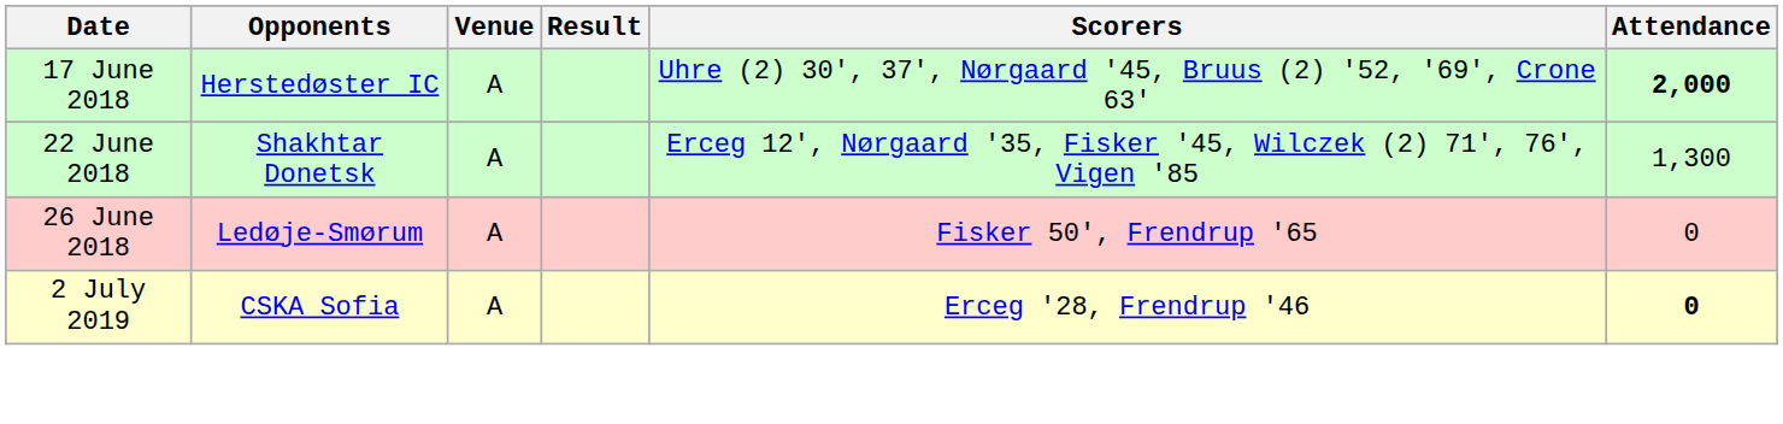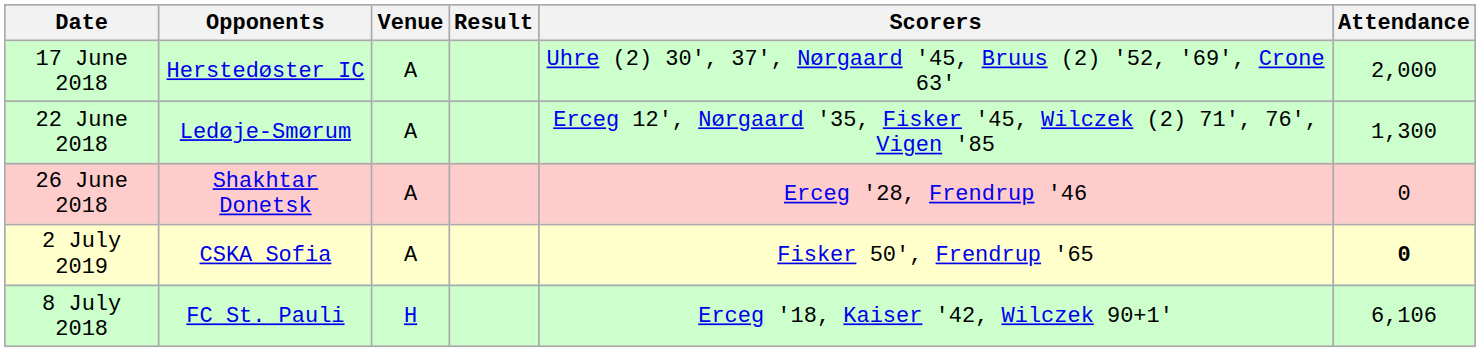17 June 2018 | Attendance: bold -> normal
22 June 2018 | Opponents: Shakhtar Donetsk -> Ledøje-Smørum
26 June 2018 | Opponents: Ledøje-Smørum -> Shakhtar Donetsk
26 June 2018 | Scorers: Fisker 50', Frendrup '65 -> Erceg '28, Frendrup '46
2 July 2019 | Scorers: Erceg '28, Frendrup '46 -> Fisker 50', Frendrup '65
+ row: 8 July 2018 | FC St. Pauli | H | Erceg '18, Kaiser '42, Wilczek 90+1' | 6,106
